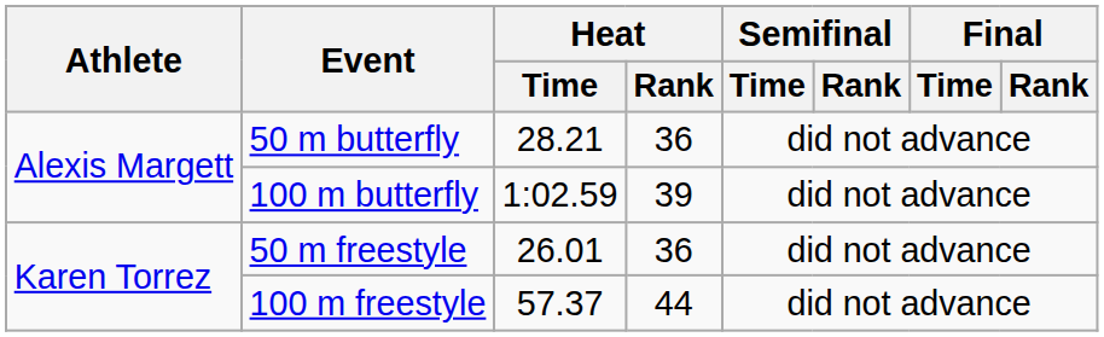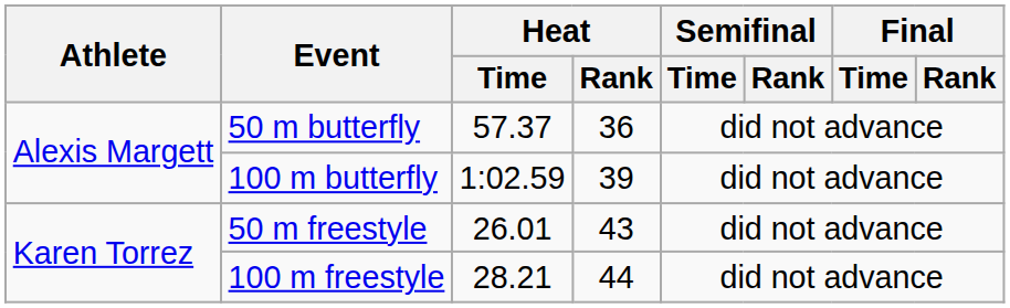50 m butterfly | Heat / Time: 28.21 -> 57.37
50 m freestyle | Heat / Rank: 36 -> 43
100 m freestyle | Heat / Time: 57.37 -> 28.21
